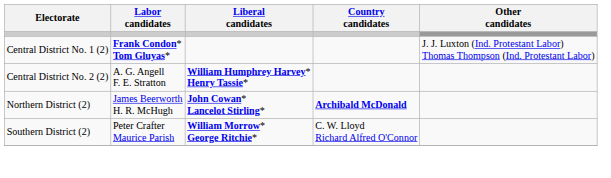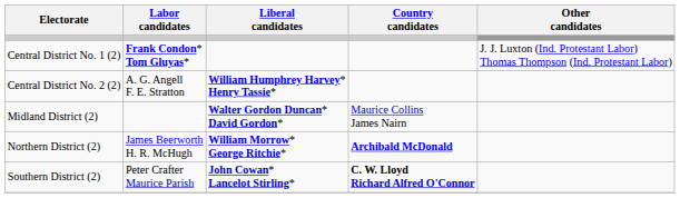+ row: Midland District (2) | Walter Gordon Duncan* David Gordon* | Maurice Collins James Nairn
Northern District (2) | Liberal candidates: John Cowan* Lancelot Stirling* -> William Morrow* George Ritchie*
Southern District (2) | Liberal candidates: William Morrow* George Ritchie* -> John Cowan* Lancelot Stirling*
Southern District (2) | Country candidates: normal -> bold
